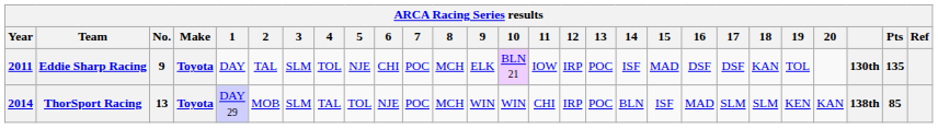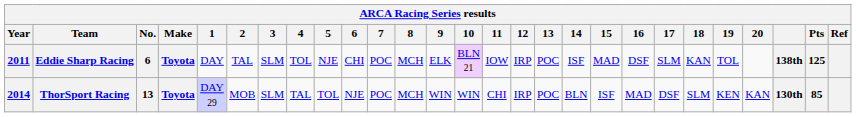Eddie Sharp Racing | No.: 9 -> 6
Eddie Sharp Racing | 17: DSF -> SLM
Eddie Sharp Racing | column 25: 130th -> 138th
Eddie Sharp Racing | Pts: 135 -> 125
ThorSport Racing | 17: SLM -> DSF
ThorSport Racing | column 25: 138th -> 130th
